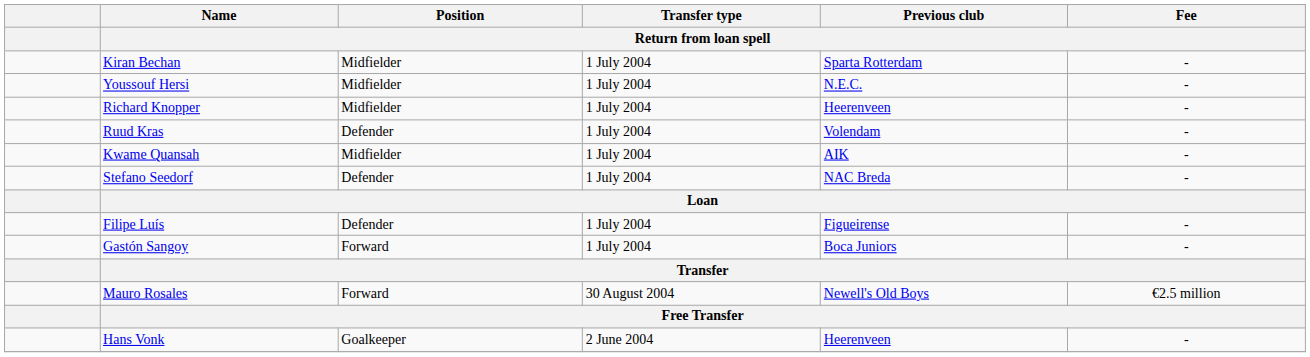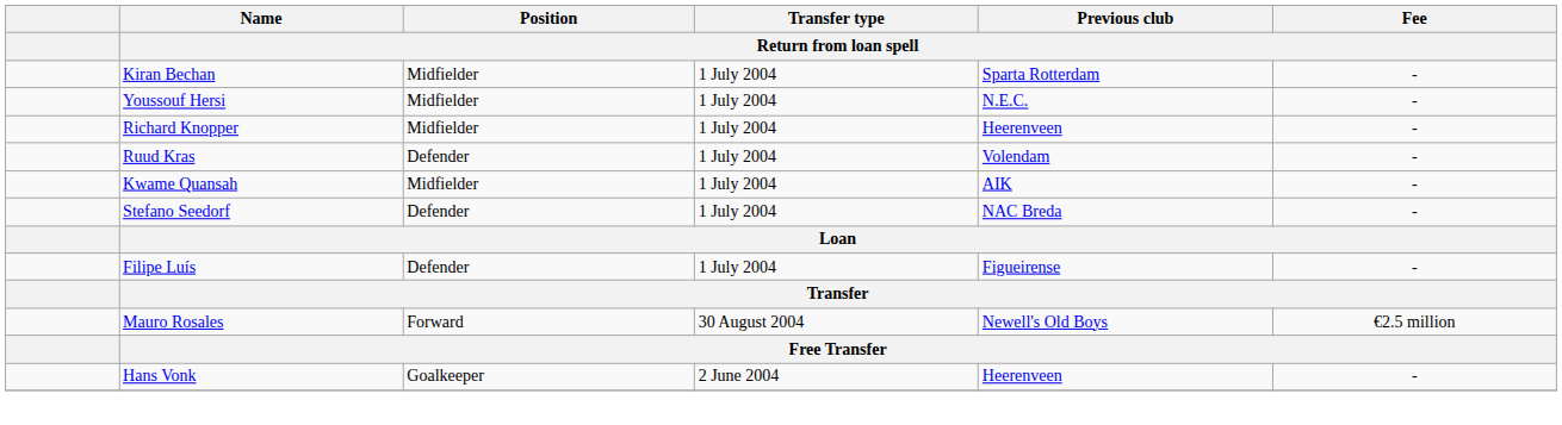- row: Gastón Sangoy | Forward | 1 July 2004 | Boca Juniors | -
